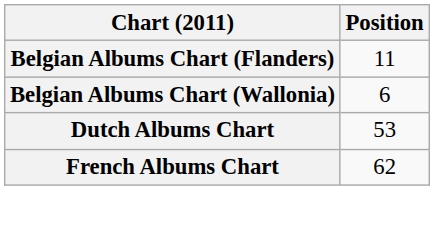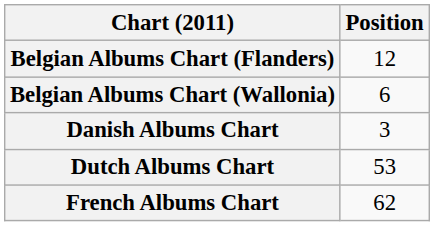Belgian Albums Chart (Flanders) | Position: 11 -> 12
+ row: Danish Albums Chart | 3
